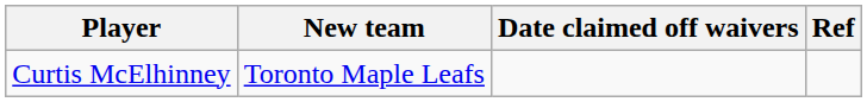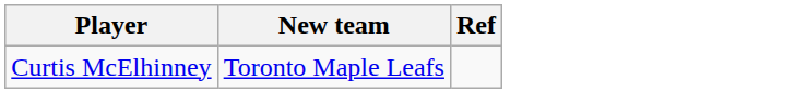- column: Date claimed off waivers
